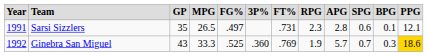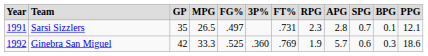Sarsi Sizzlers | SPG: 0.6 -> 0.7
Ginebra San Miguel | GP: 43 -> 42
Ginebra San Miguel | SPG: 0.7 -> 0.6
Ginebra San Miguel | PPG: gold background -> no background
